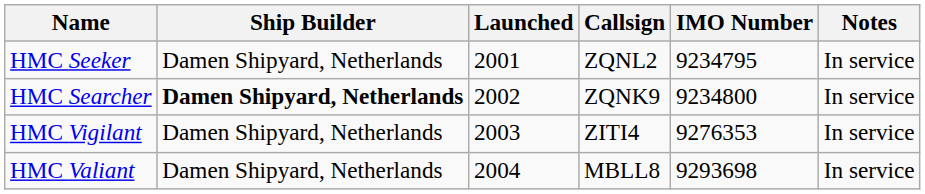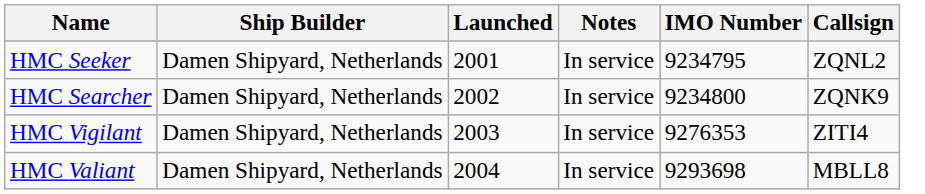columns swapped: Callsign <-> Notes
HMC Searcher | Ship Builder: bold -> normal
